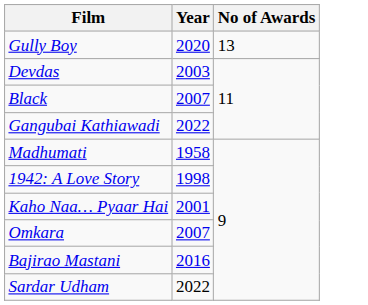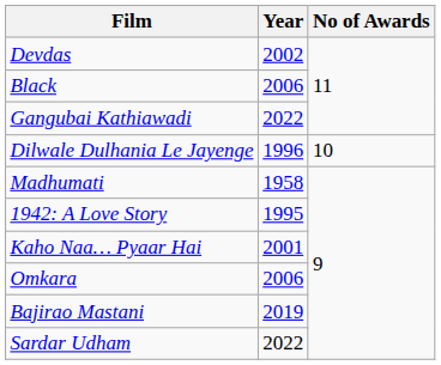- row: Gully Boy | 2020 | 13
Devdas | Year: 2003 -> 2002
Black | Year: 2007 -> 2006
+ row: Dilwale Dulhania Le Jayenge | 1996 | 10
1942: A Love Story | Year: 1998 -> 1995
Omkara | Year: 2007 -> 2006
Bajirao Mastani | Year: 2016 -> 2019
